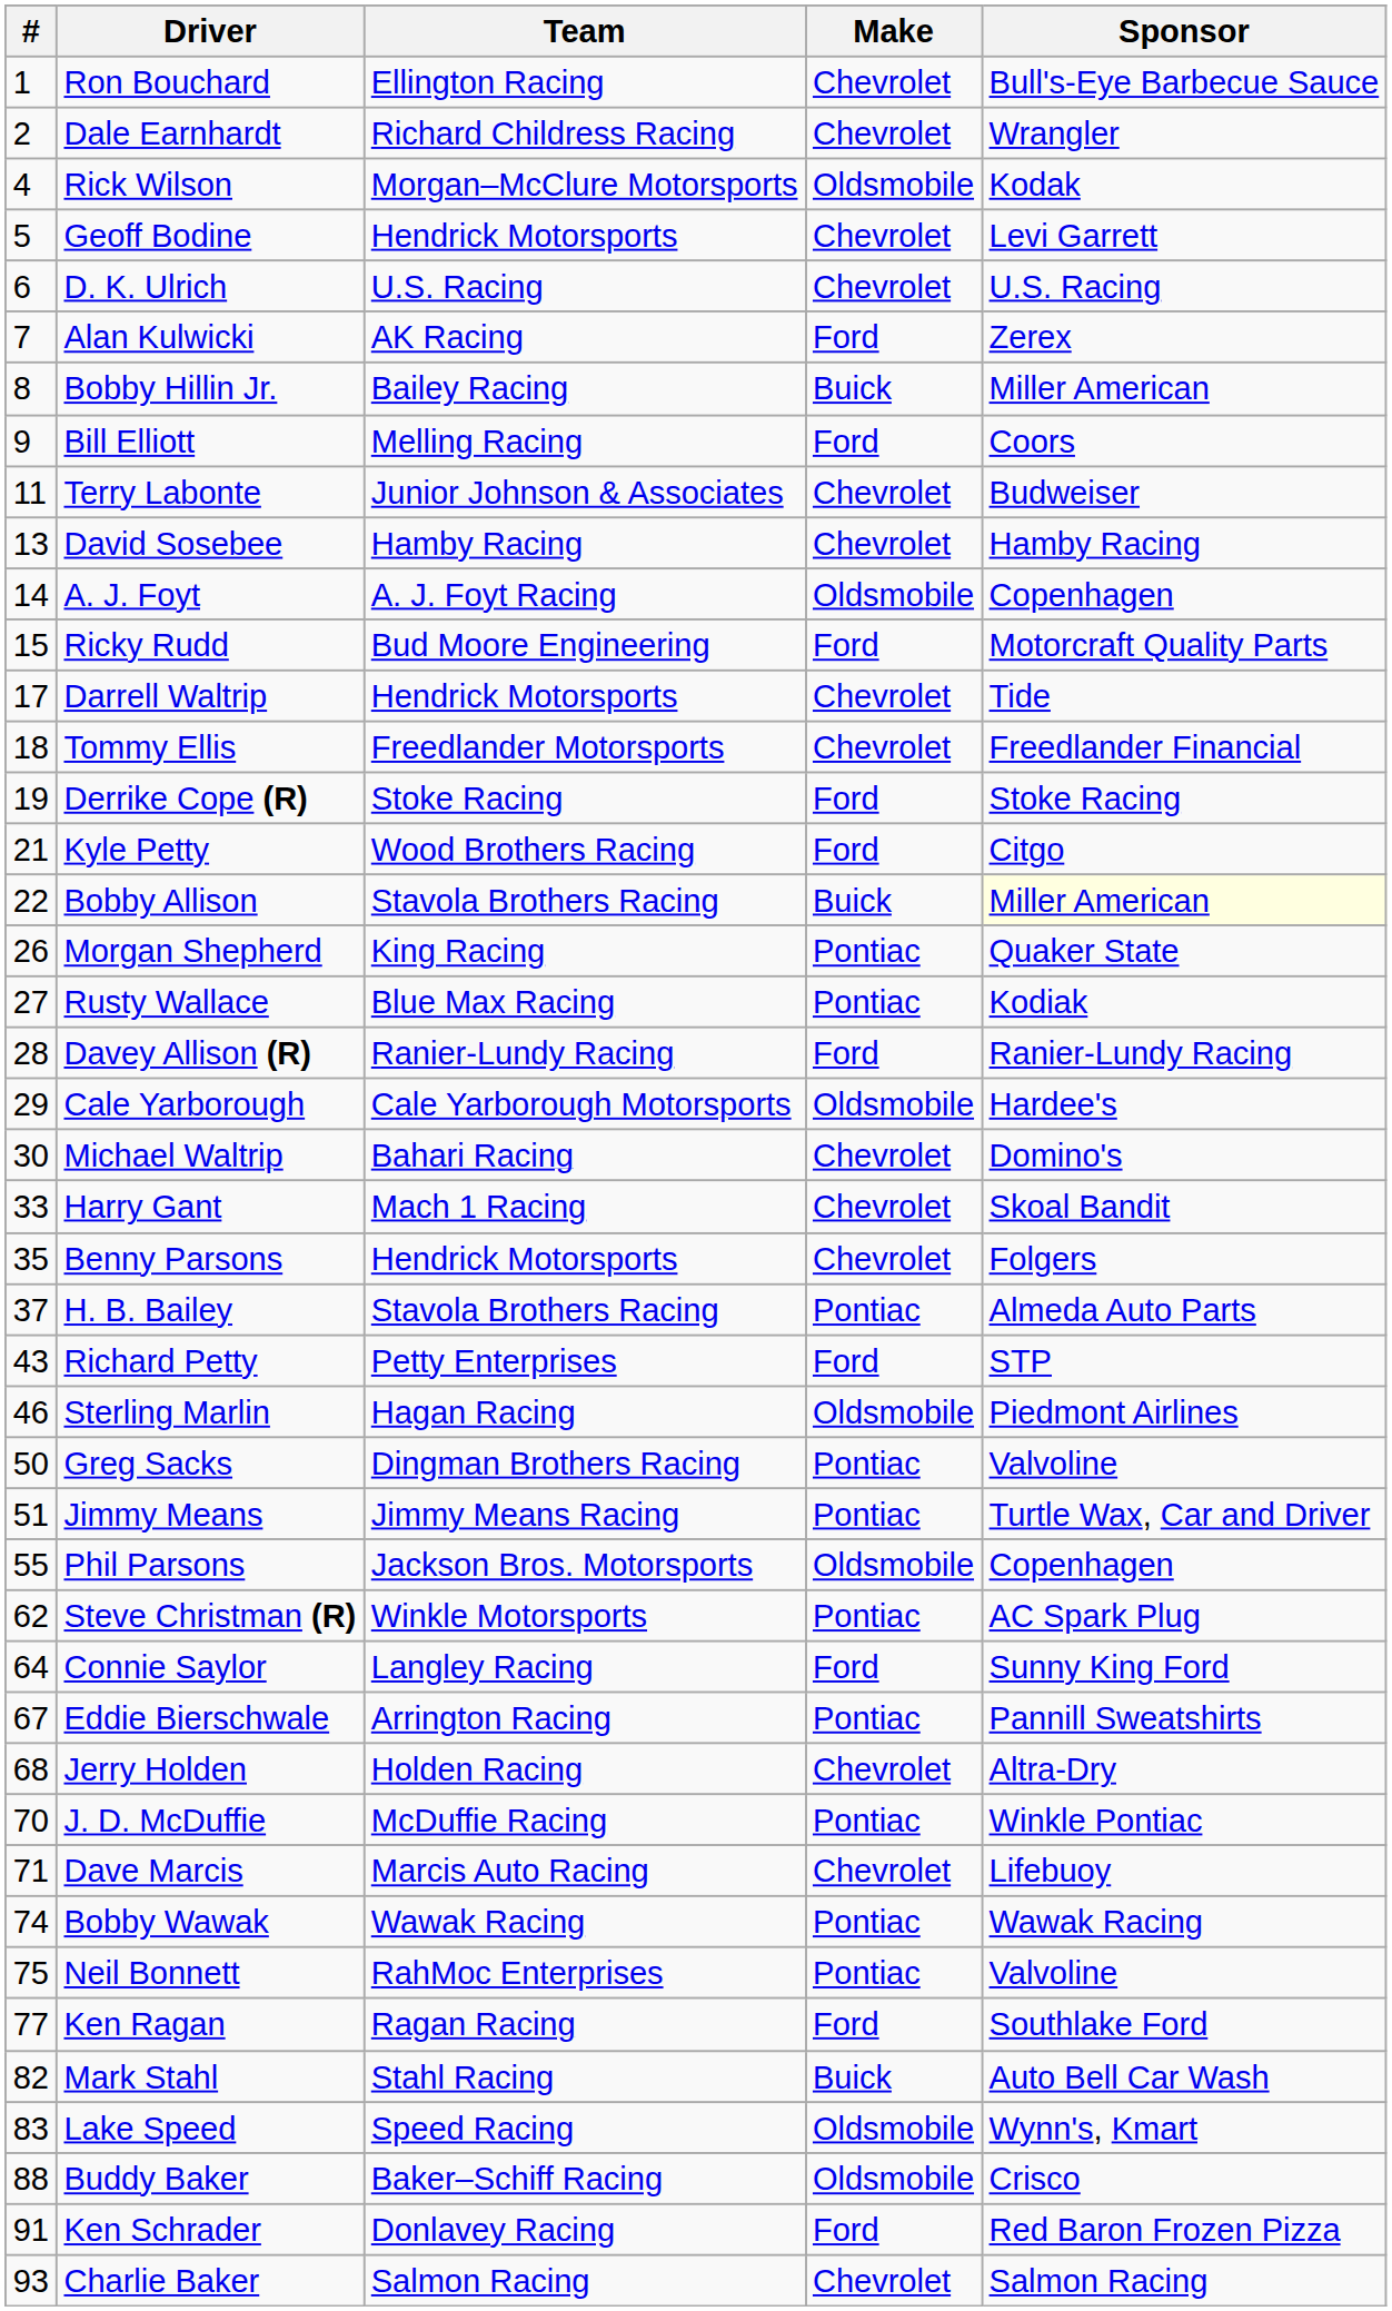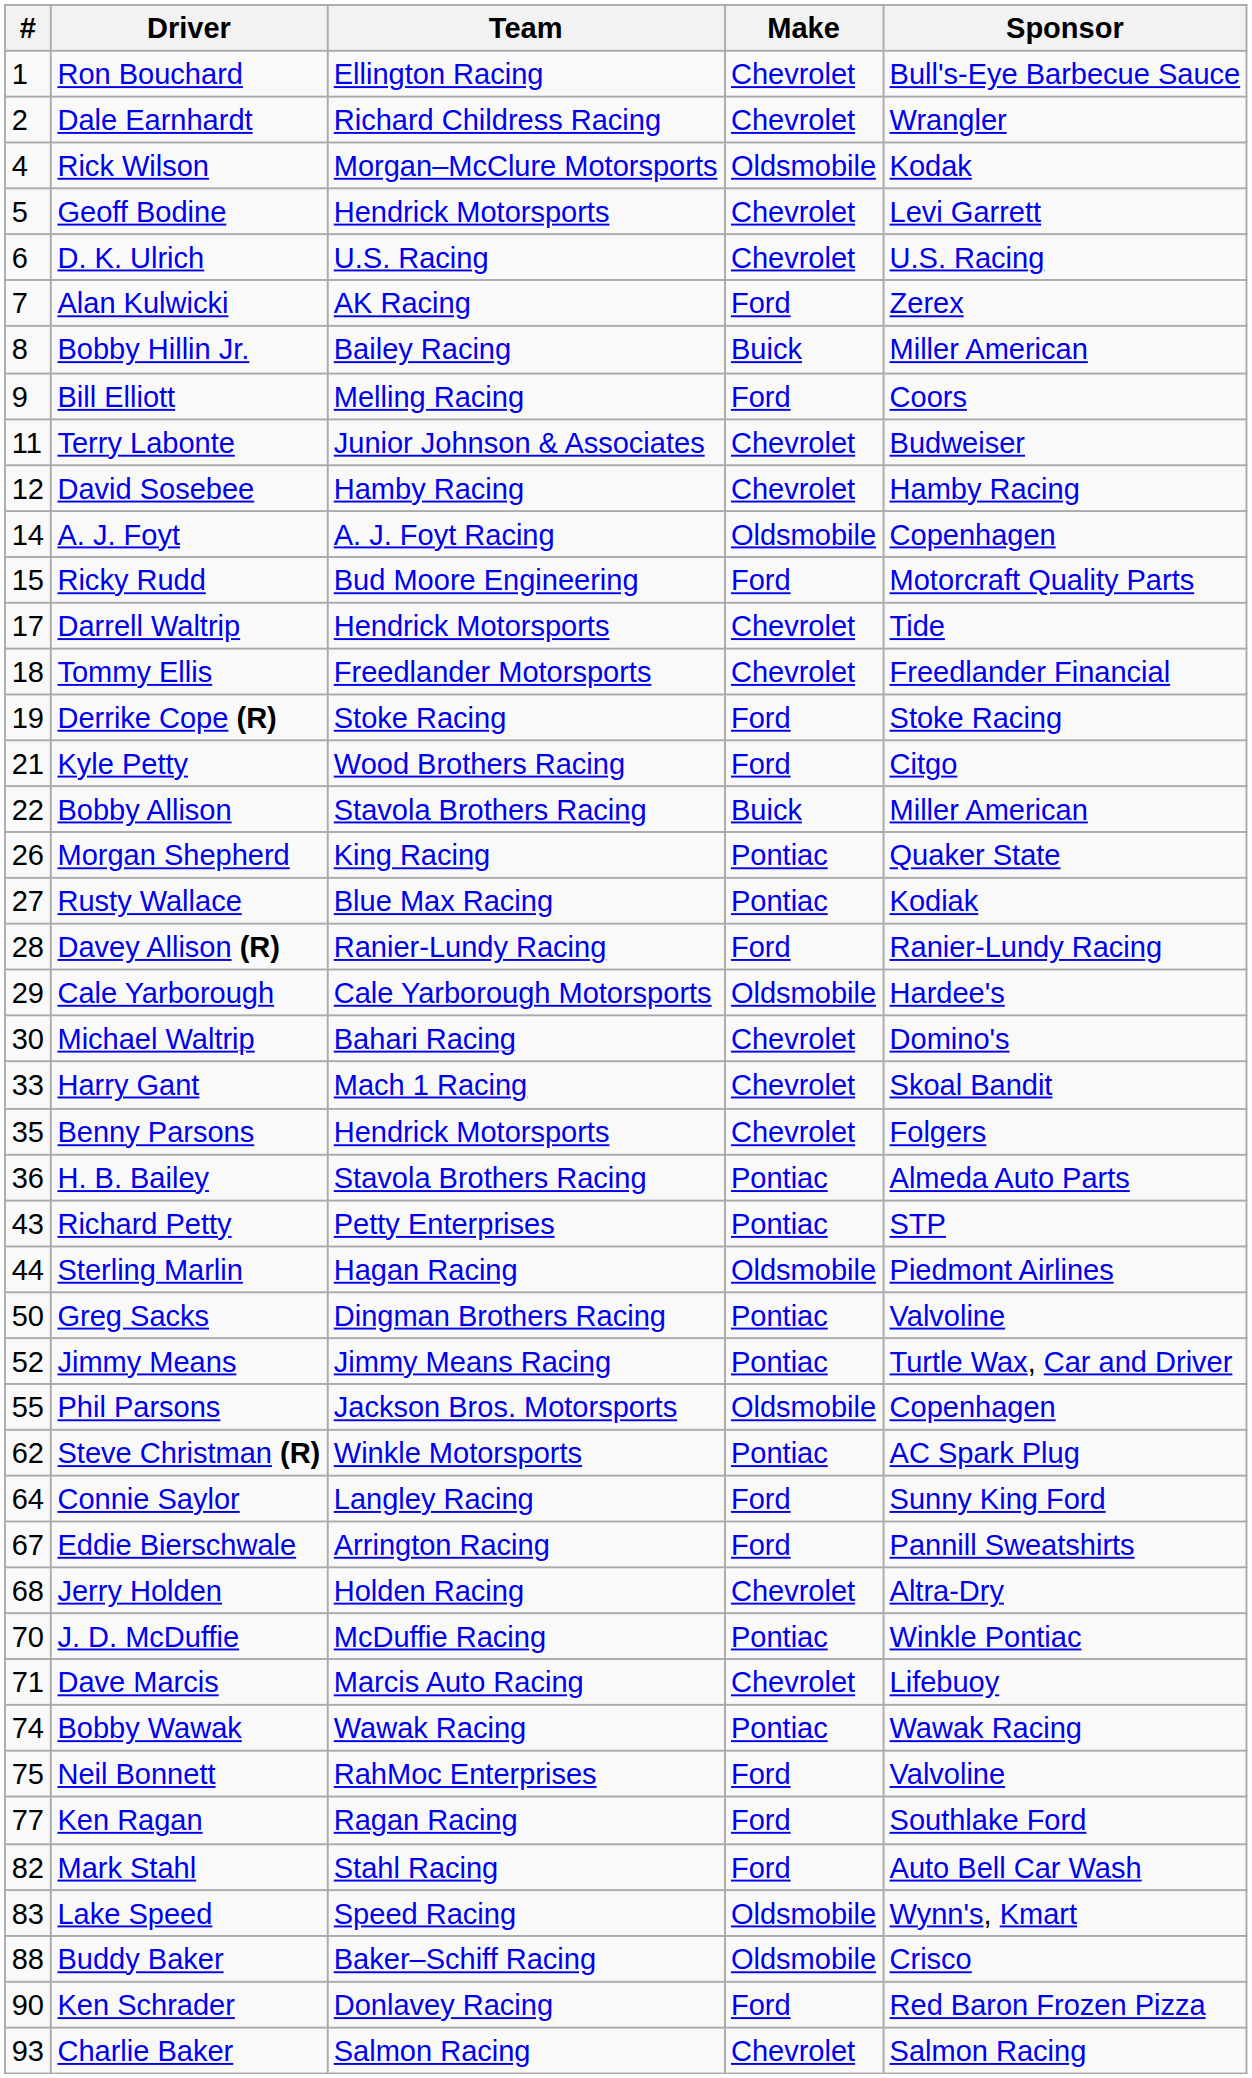David Sosebee | #: 13 -> 12
Bobby Allison | Sponsor: lightyellow background -> no background
H. B. Bailey | #: 37 -> 36
Richard Petty | Make: Ford -> Pontiac
Sterling Marlin | #: 46 -> 44
Jimmy Means | #: 51 -> 52
Eddie Bierschwale | Make: Pontiac -> Ford
Neil Bonnett | Make: Pontiac -> Ford
Mark Stahl | Make: Buick -> Ford
Ken Schrader | #: 91 -> 90
